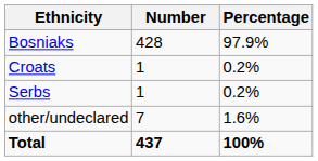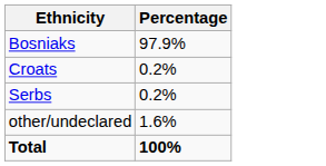- column: Number | 428 | 1 | 1 | 7 | 437
